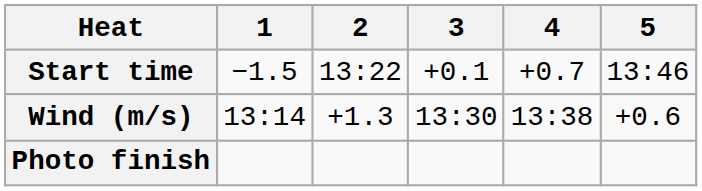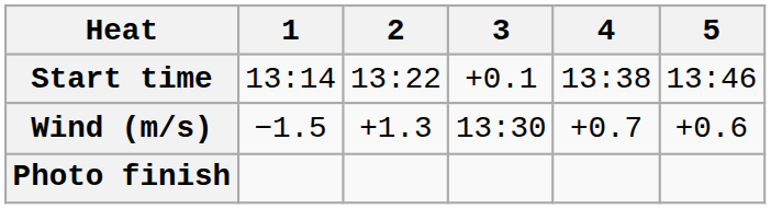Start time | 1: −1.5 -> 13:14
Start time | 4: +0.7 -> 13:38
Wind (m/s) | 1: 13:14 -> −1.5
Wind (m/s) | 4: 13:38 -> +0.7
